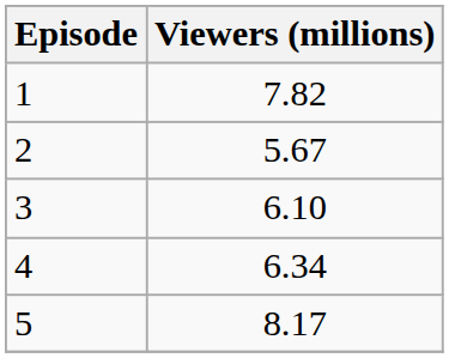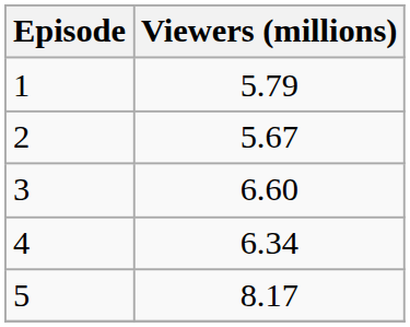1 | Viewers (millions): 7.82 -> 5.79
3 | Viewers (millions): 6.10 -> 6.60
